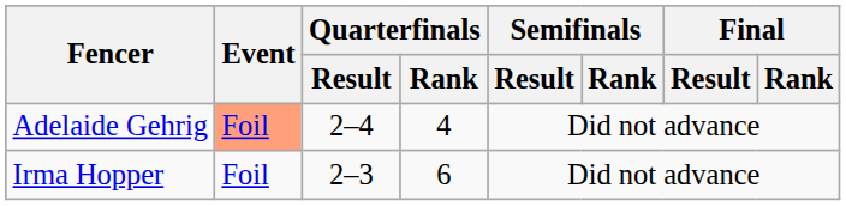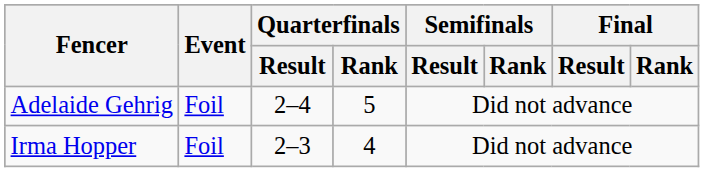Adelaide Gehrig | Event: lightsalmon background -> no background
Adelaide Gehrig | Quarterfinals / Rank: 4 -> 5
Irma Hopper | Quarterfinals / Rank: 6 -> 4
